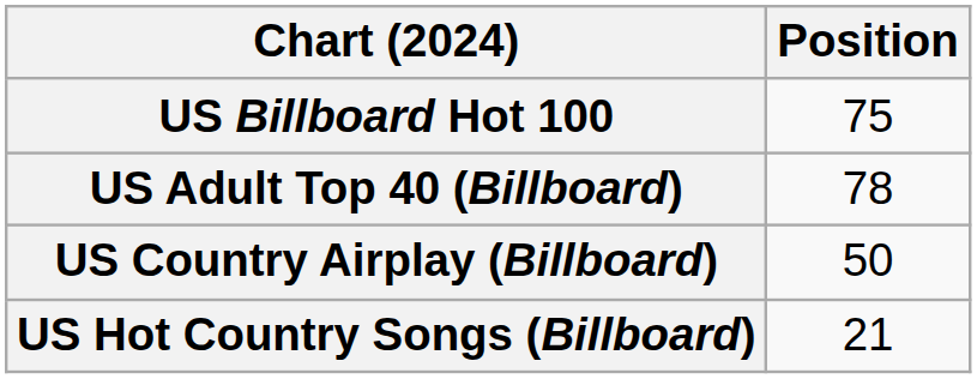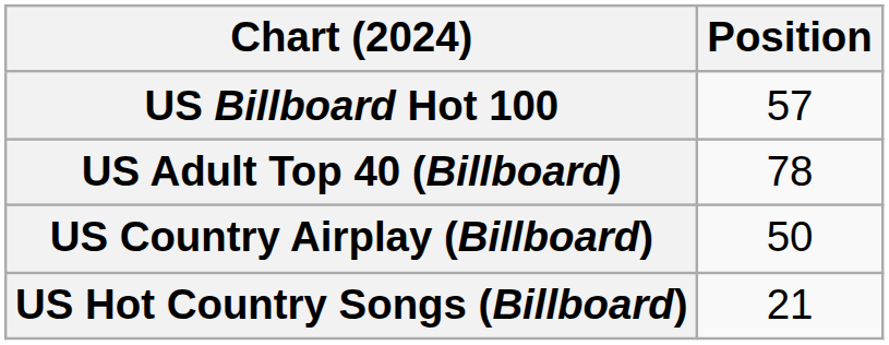US Billboard Hot 100 | Position: 75 -> 57
